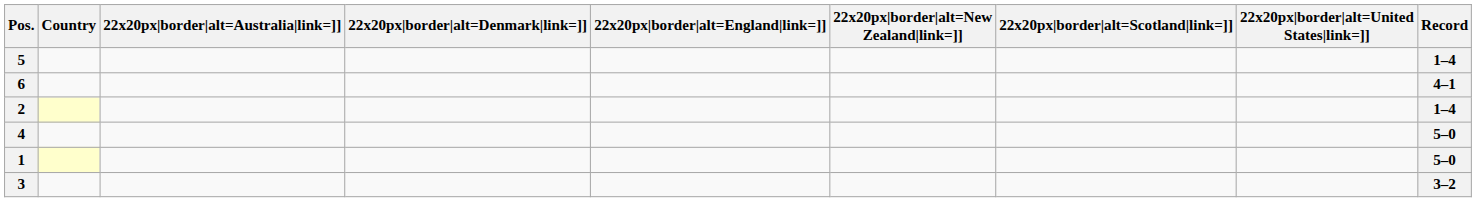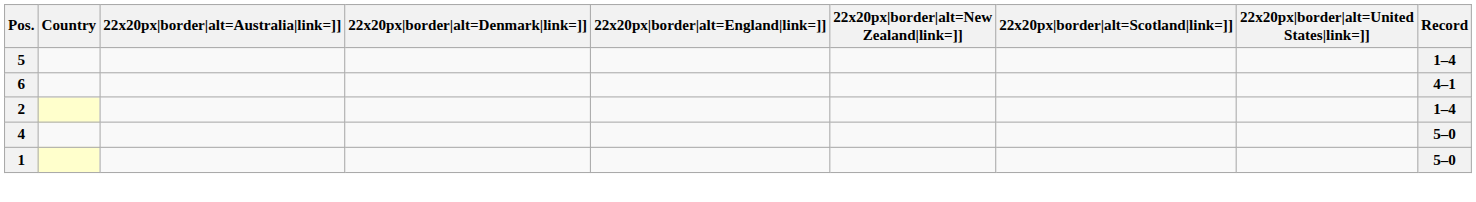- row: 3 | 3–2
